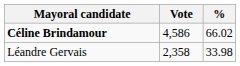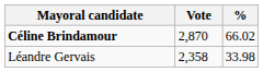Céline Brindamour | Vote: 4,586 -> 2,870
